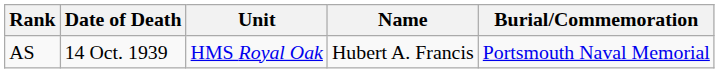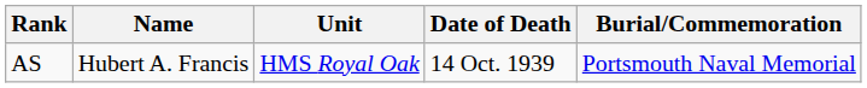columns swapped: Name <-> Date of Death
